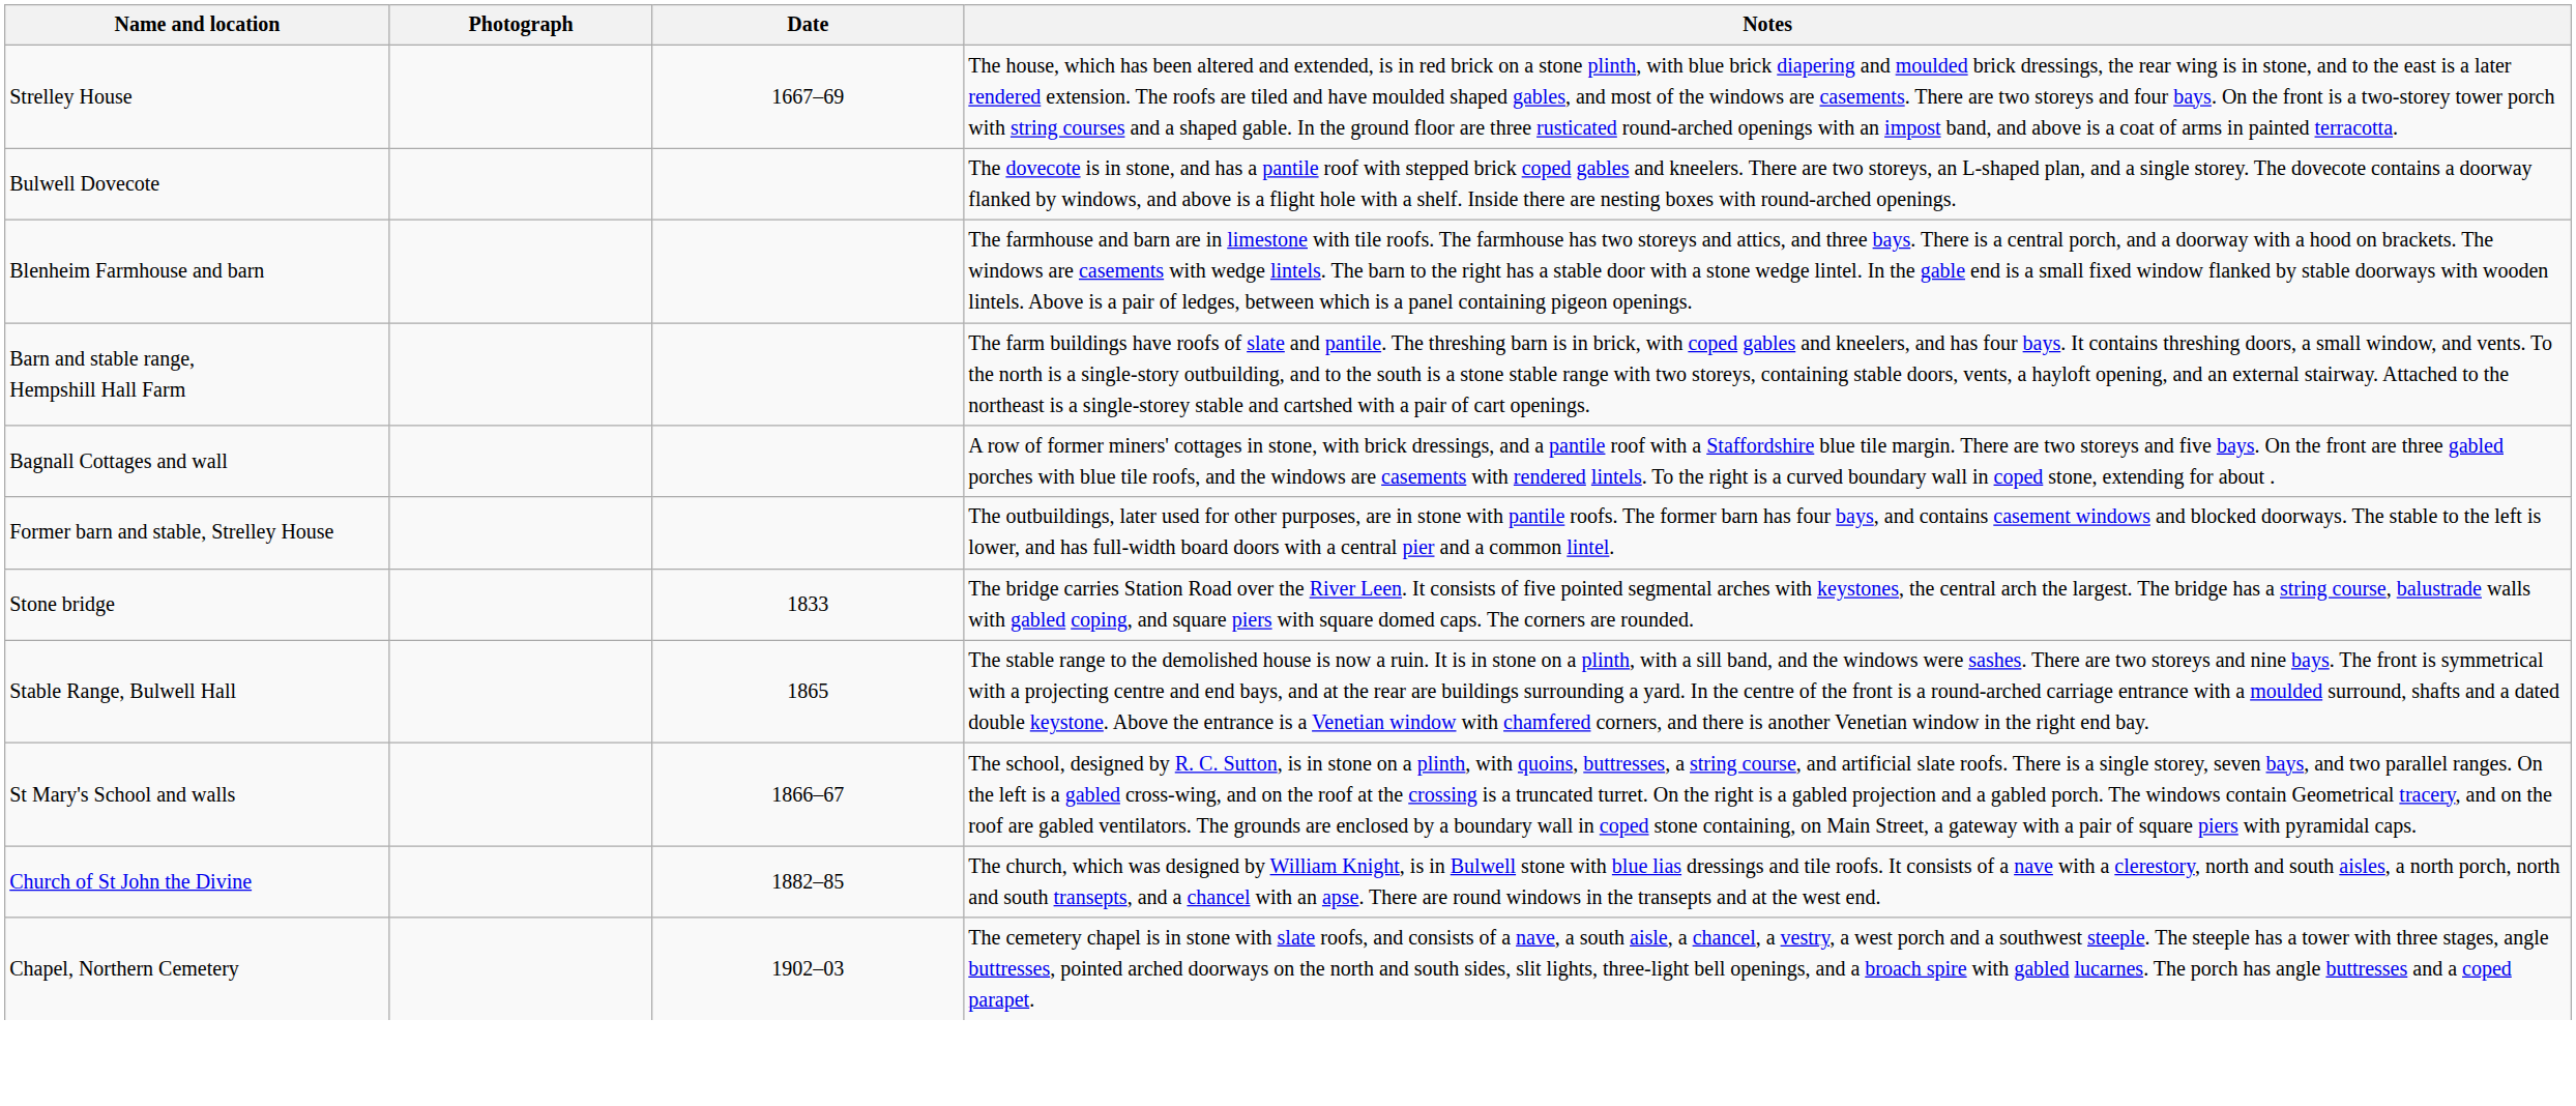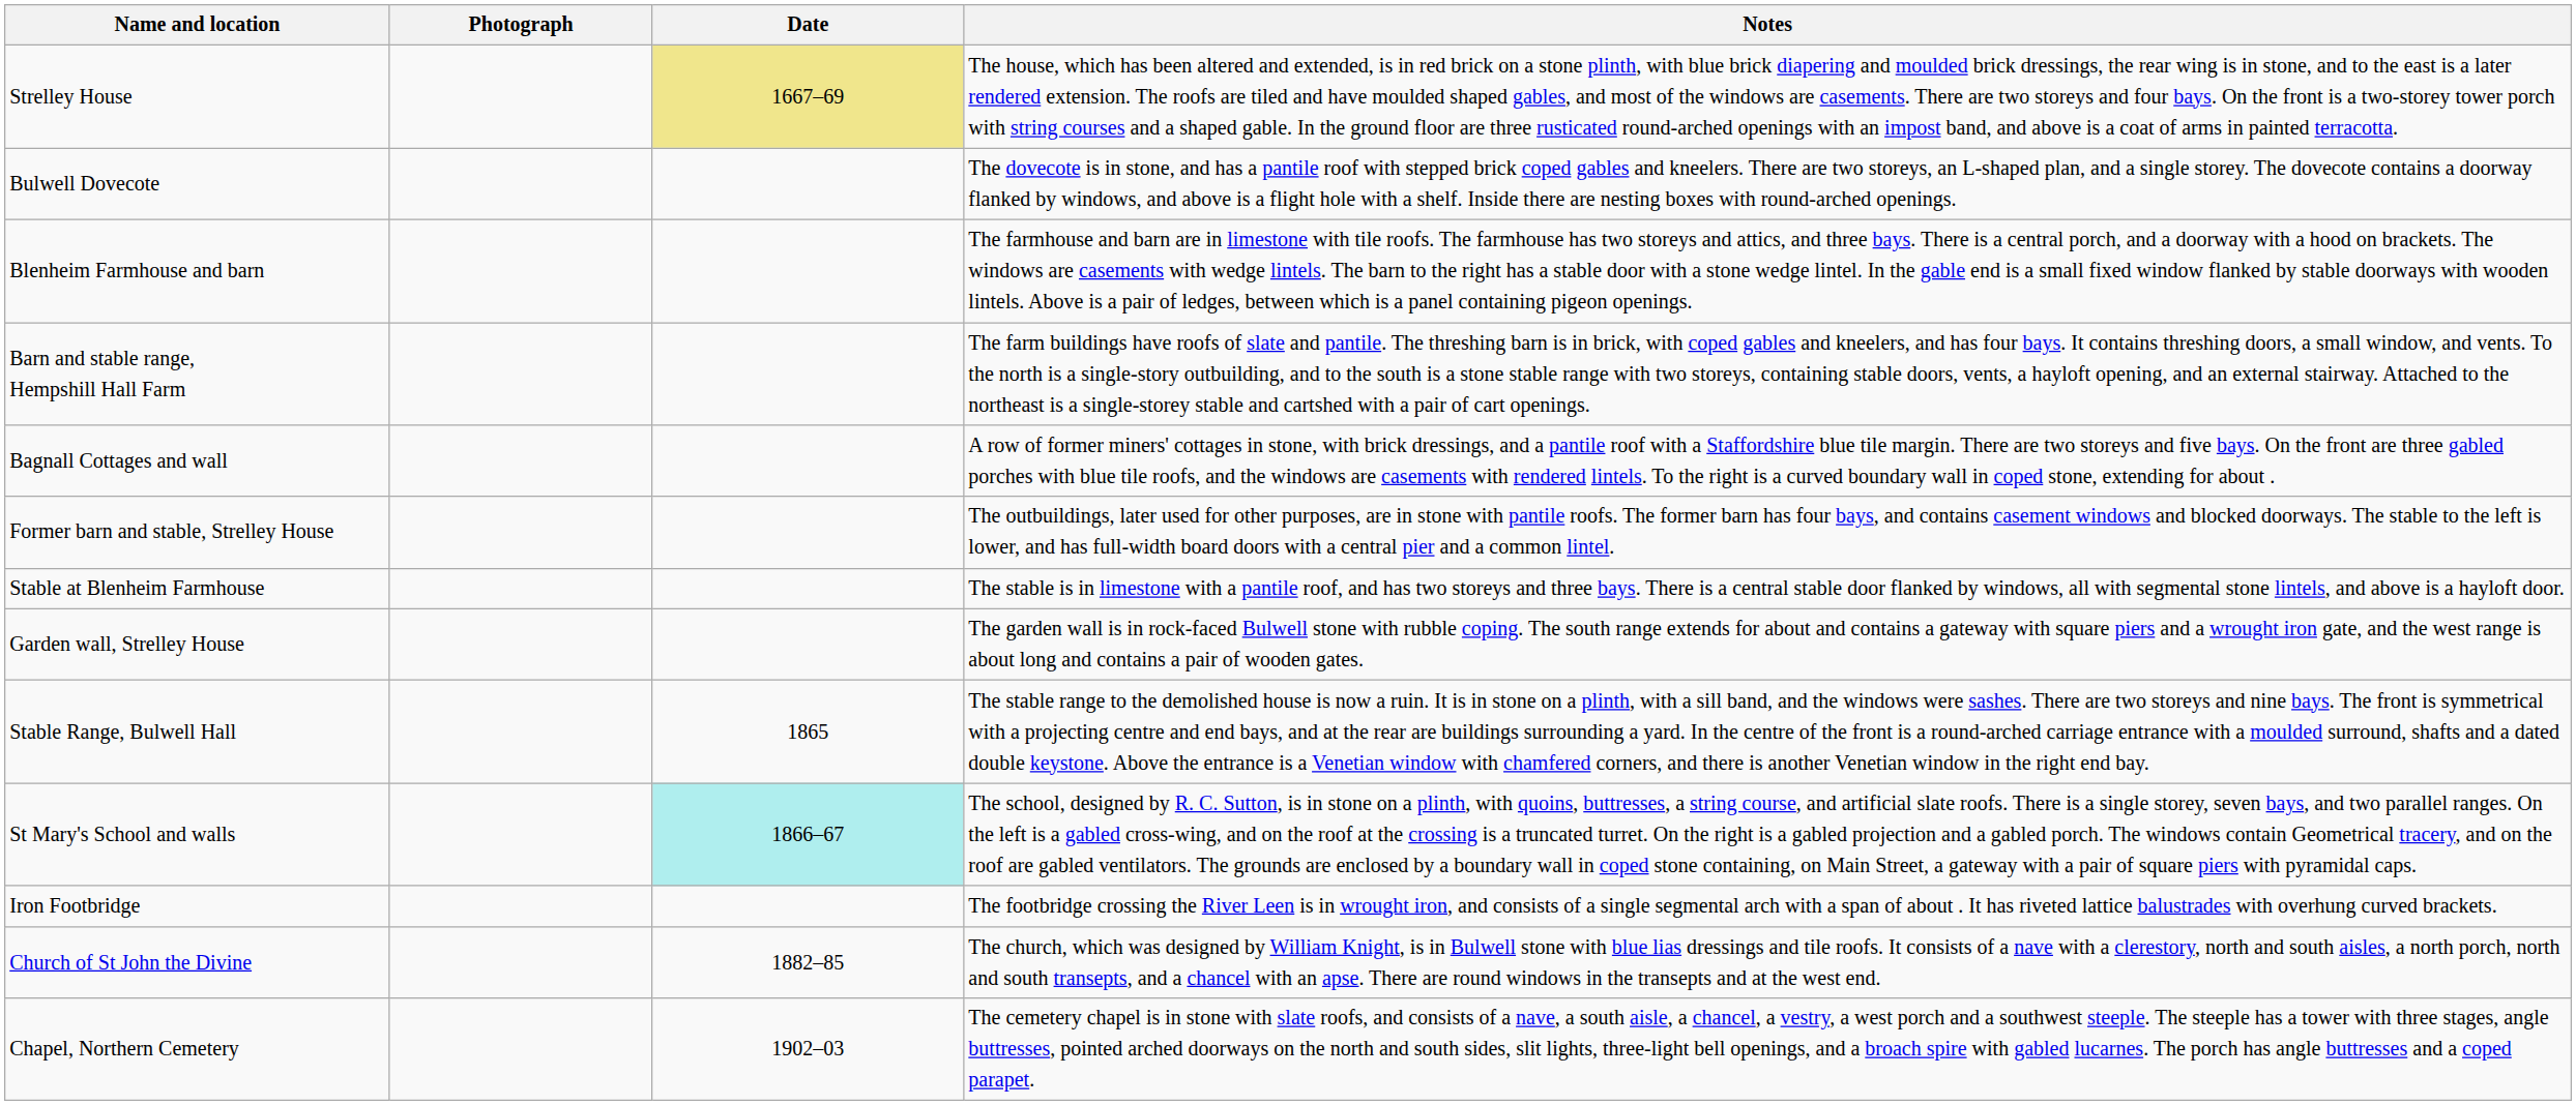Strelley House | Date: no background -> khaki background
- row: Stone bridge | 1833 | The bridge carries Station Road over the River Leen. It consists of five pointed segmental arches with keystones, the central arch the largest. The bridge has a string course, balustrade walls with gabled coping, and square piers with square domed caps. The corners are rounded.
+ row: Stable at Blenheim Farmhouse | The stable is in limestone with a pantile roof, and has two storeys and three bays. There is a central stable door flanked by windows, all with segmental stone lintels, and above is a hayloft door.
+ row: Garden wall, Strelley House | The garden wall is in rock-faced Bulwell stone with rubble coping. The south range extends for about and contains a gateway with square piers and a wrought iron gate, and the west range is about long and contains a pair of wooden gates.
St Mary's School and walls | Date: no background -> paleturquoise background
+ row: Iron Footbridge | The footbridge crossing the River Leen is in wrought iron, and consists of a single segmental arch with a span of about . It has riveted lattice balustrades with overhung curved brackets.
